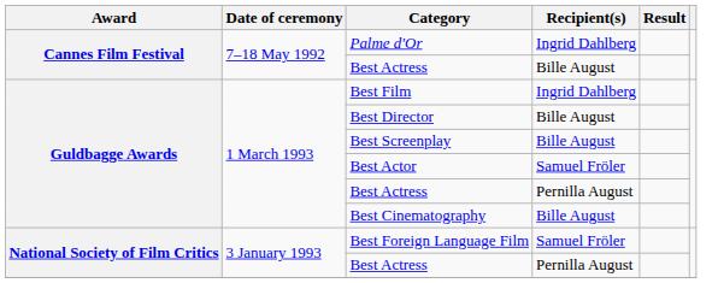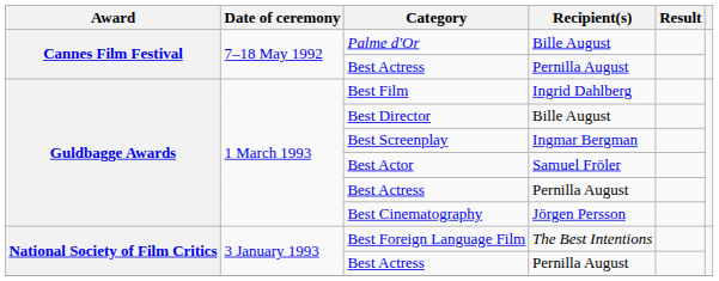Palme d'Or | Recipient(s): Ingrid Dahlberg -> Bille August
Cannes Film Festival / Best Actress | Recipient(s): Bille August -> Pernilla August
Best Screenplay | Recipient(s): Bille August -> Ingmar Bergman
Best Cinematography | Recipient(s): Bille August -> Jörgen Persson
Best Foreign Language Film | Recipient(s): Samuel Fröler -> The Best Intentions
